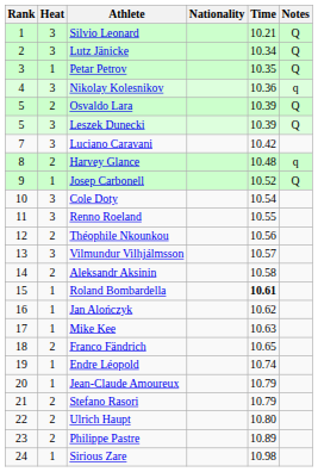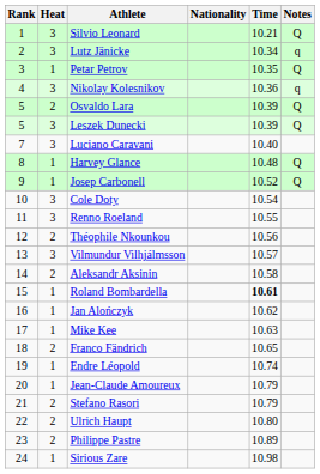Lutz Jänicke | Notes: Q -> q
Luciano Caravani | Time: 10.42 -> 10.40
Harvey Glance | Heat: 2 -> 1
Harvey Glance | Notes: q -> Q
